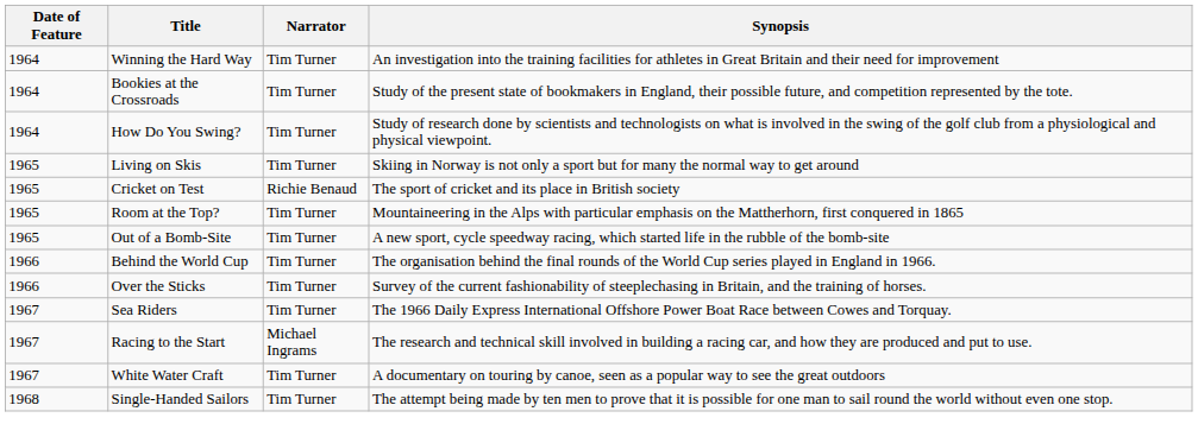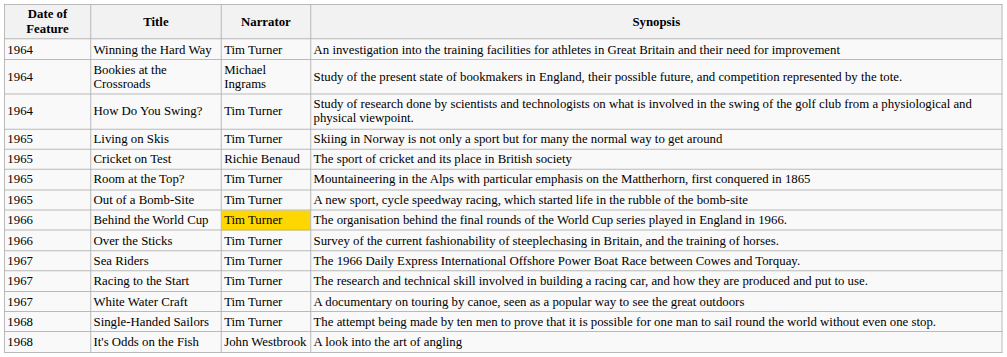Bookies at the Crossroads | Narrator: Tim Turner -> Michael Ingrams
Behind the World Cup | Narrator: no background -> gold background
Racing to the Start | Narrator: Michael Ingrams -> Tim Turner
+ row: 1968 | It's Odds on the Fish | John Westbrook | A look into the art of angling
